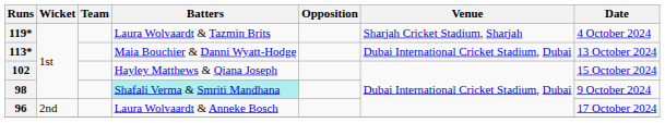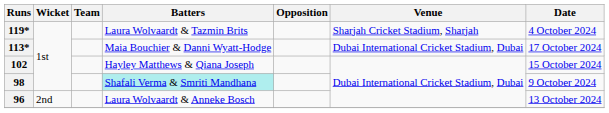113* | Date: 13 October 2024 -> 17 October 2024
96 | Date: 17 October 2024 -> 13 October 2024
